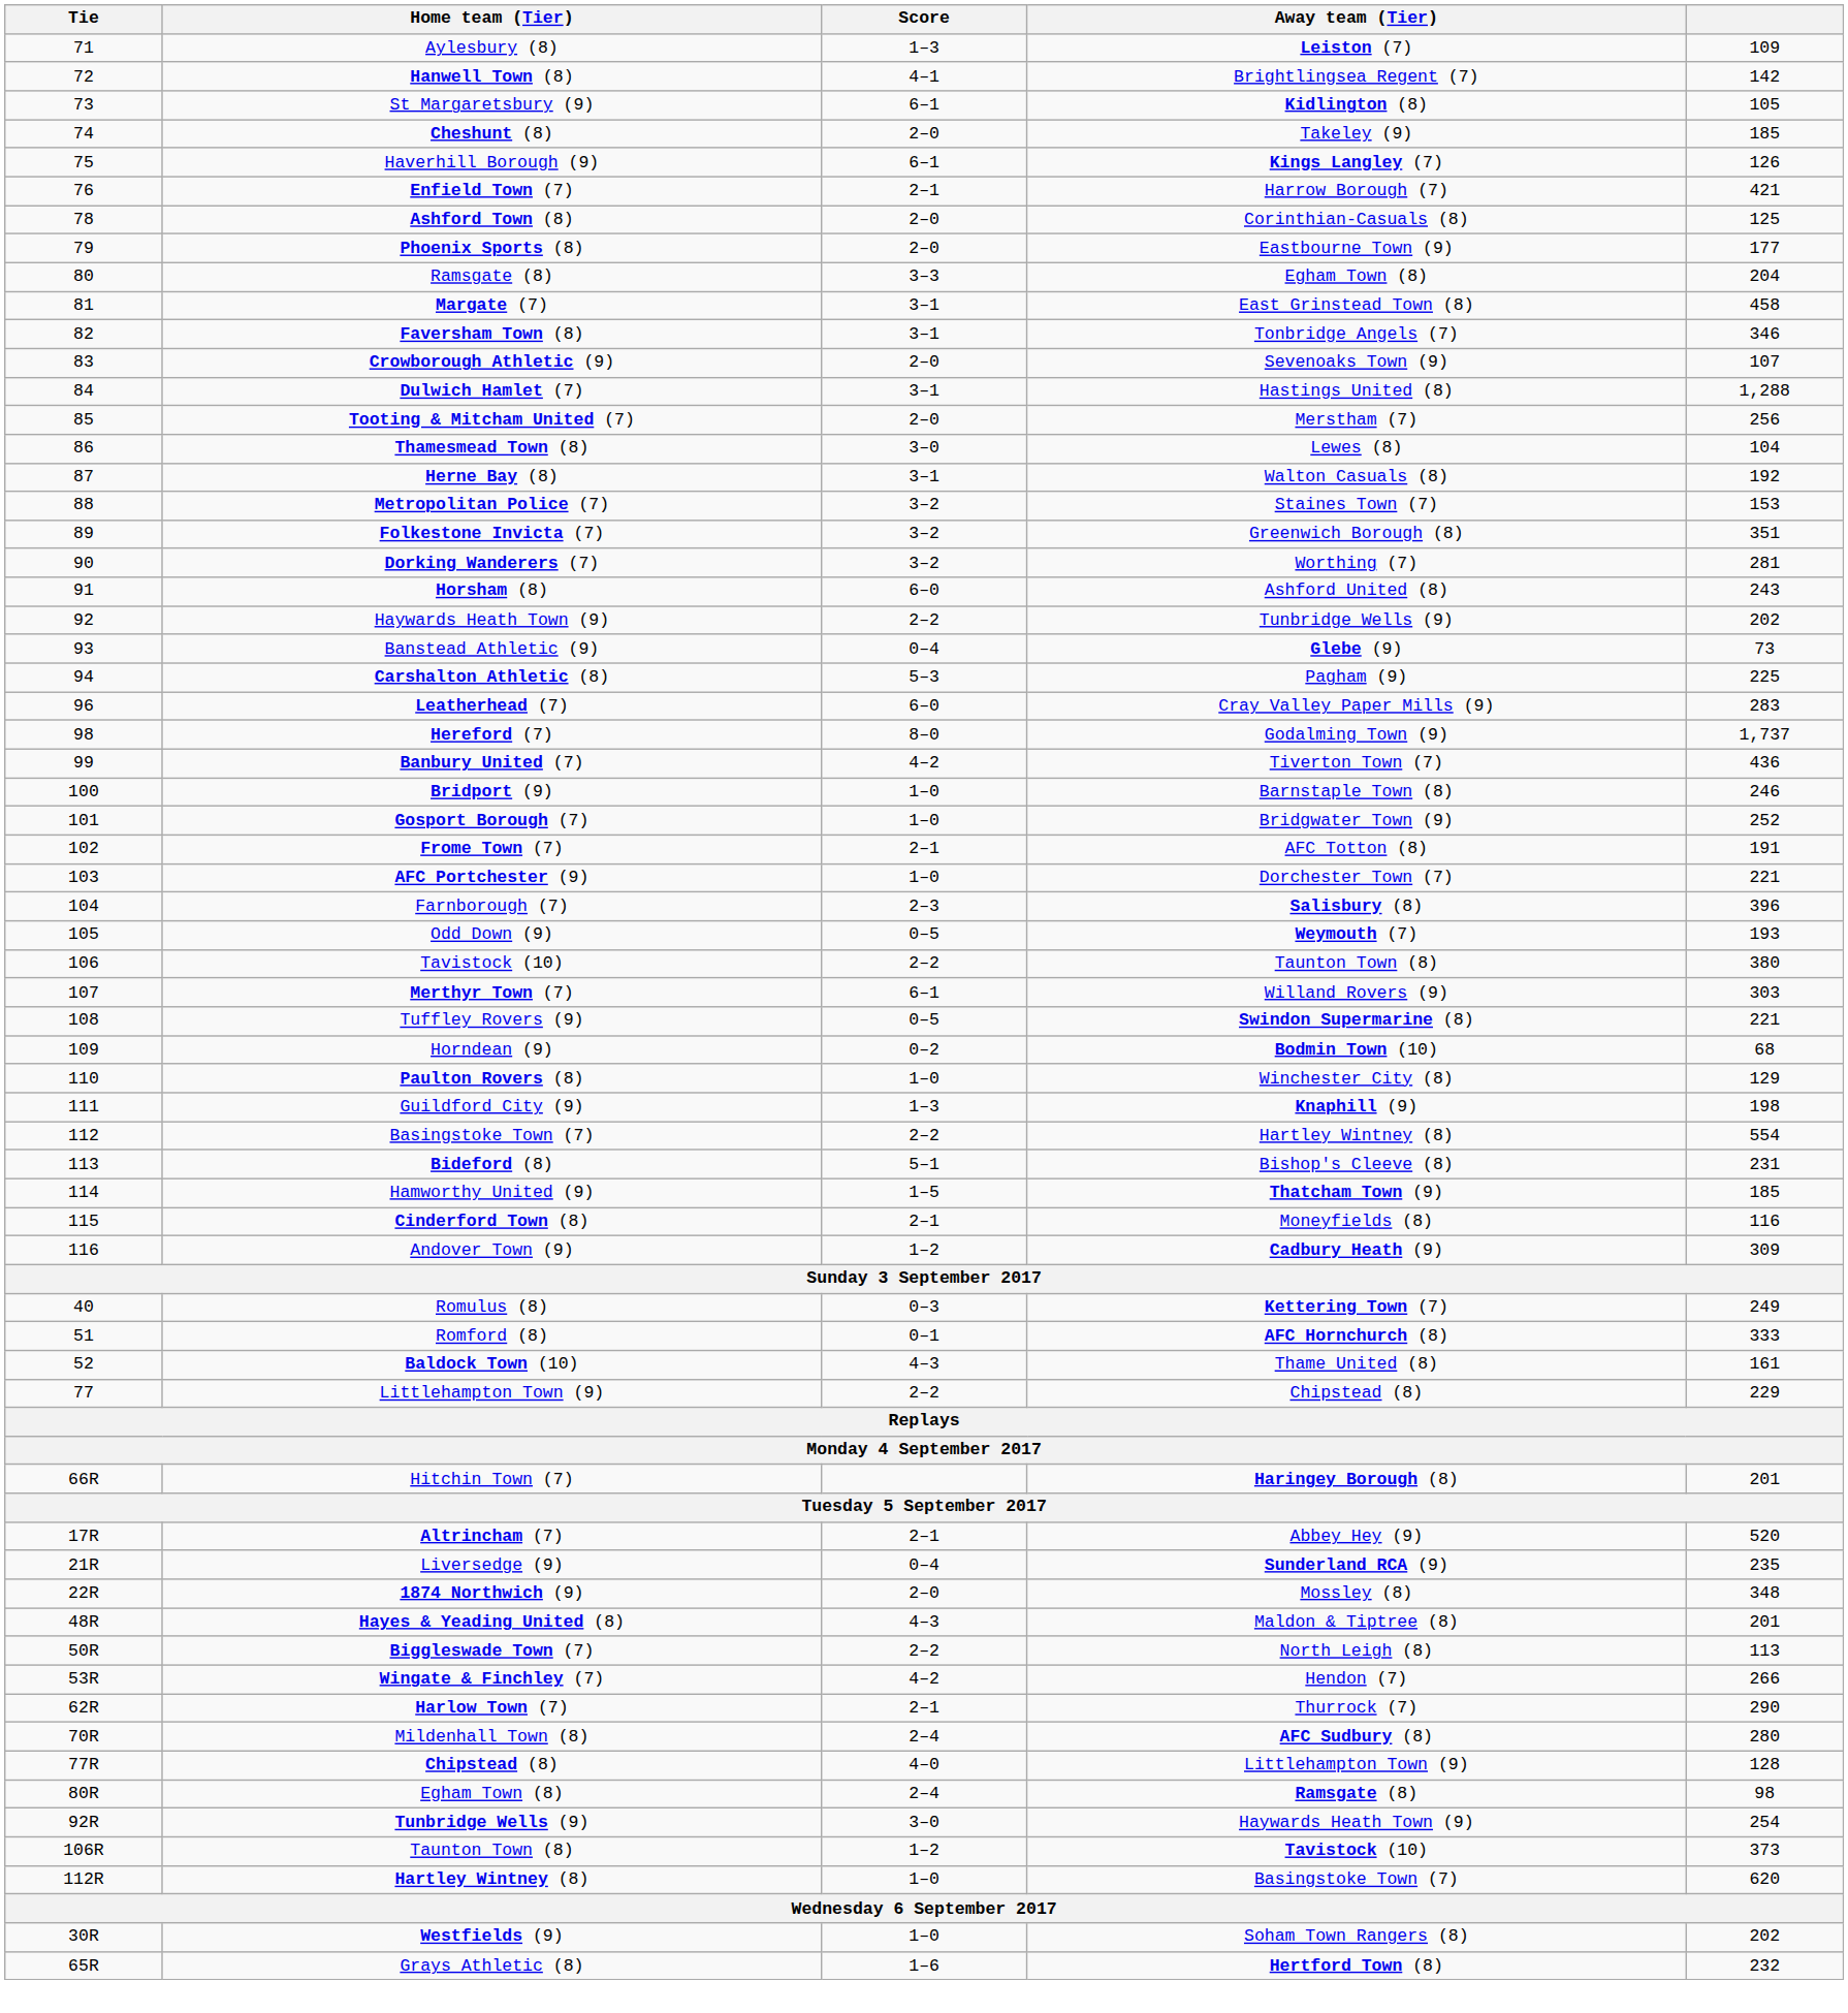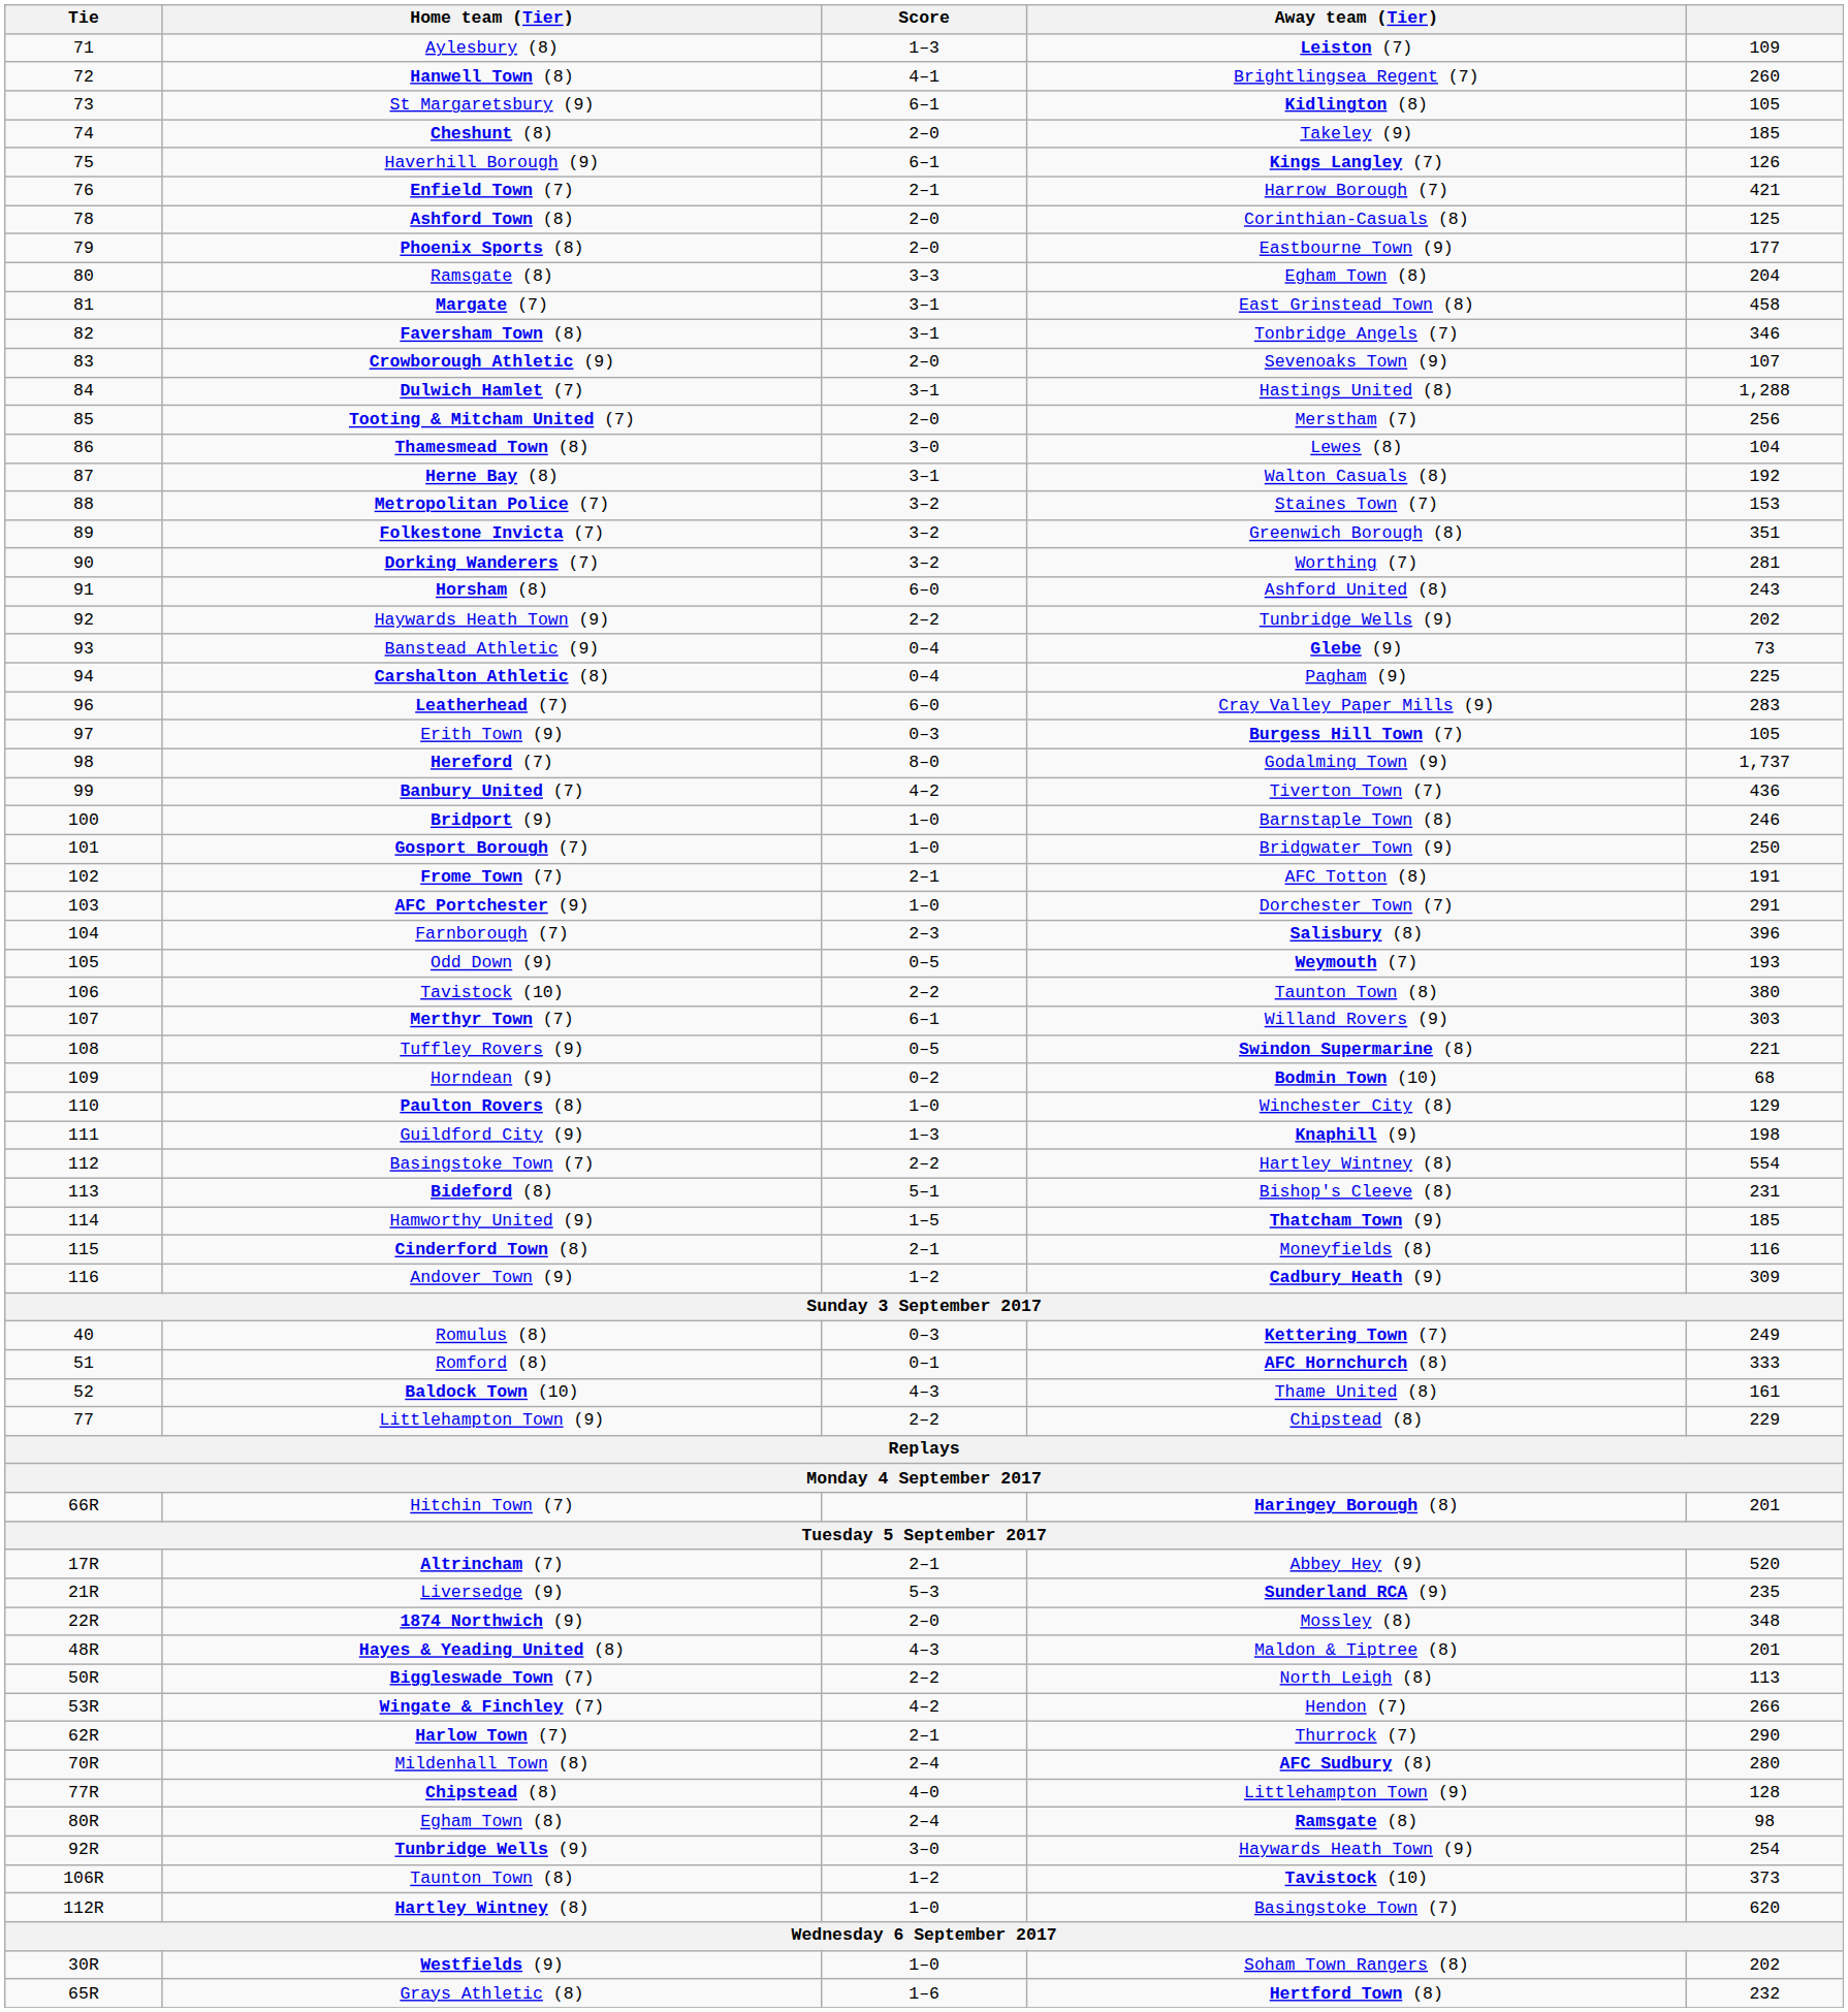Hanwell Town (8) | column 5: 142 -> 260
Carshalton Athletic (8) | Score: 5–3 -> 0–4
+ row: 97 | Erith Town (9) | 0–3 | Burgess Hill Town (7) | 105
Gosport Borough (7) | column 5: 252 -> 250
AFC Portchester (9) | column 5: 221 -> 291
Liversedge (9) | Score: 0–4 -> 5–3
